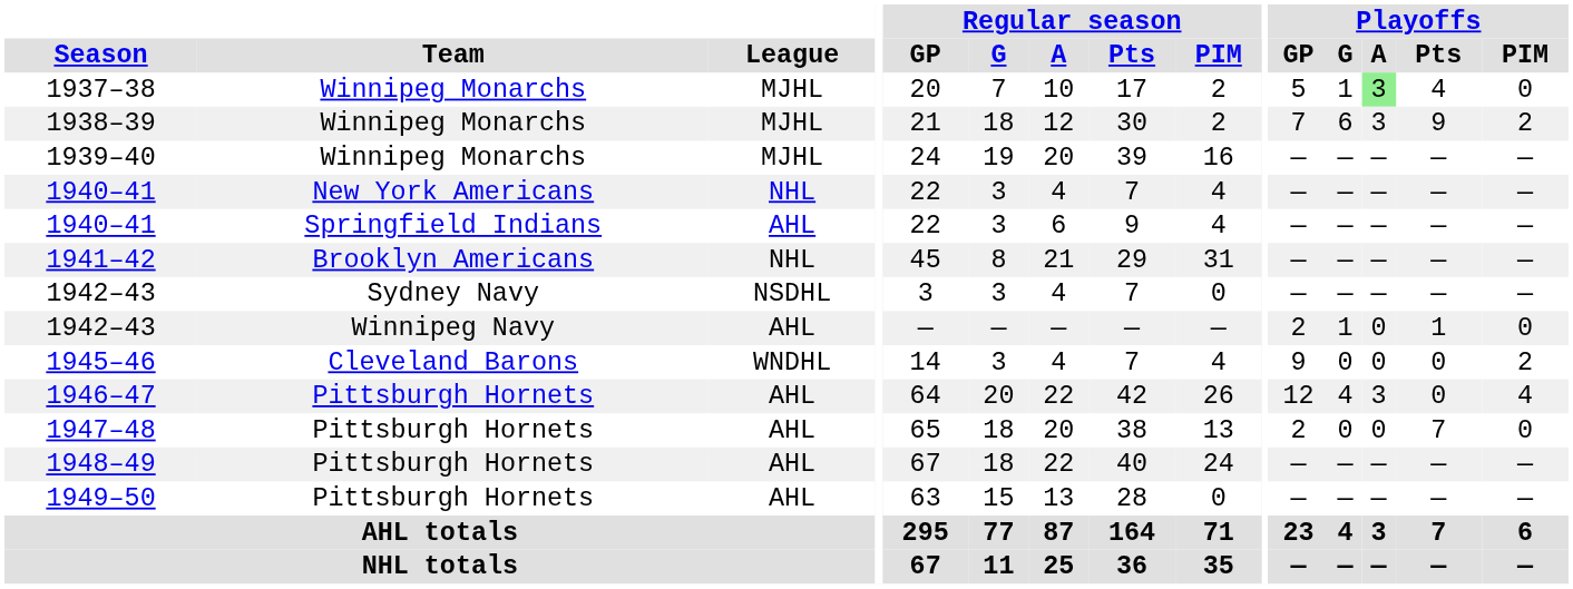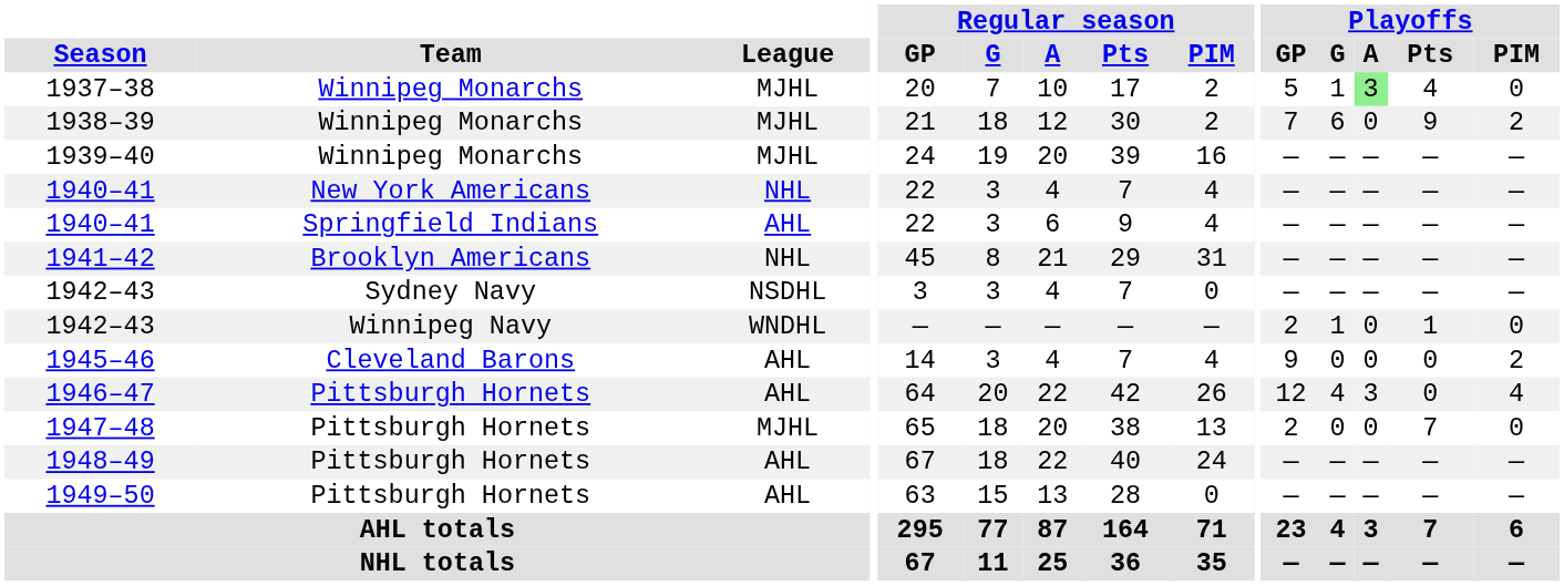1938–39 | Playoffs / A: 3 -> 0
1942–43 / Winnipeg Navy | League: AHL -> WNDHL
1945–46 | League: WNDHL -> AHL
1947–48 | League: AHL -> MJHL
